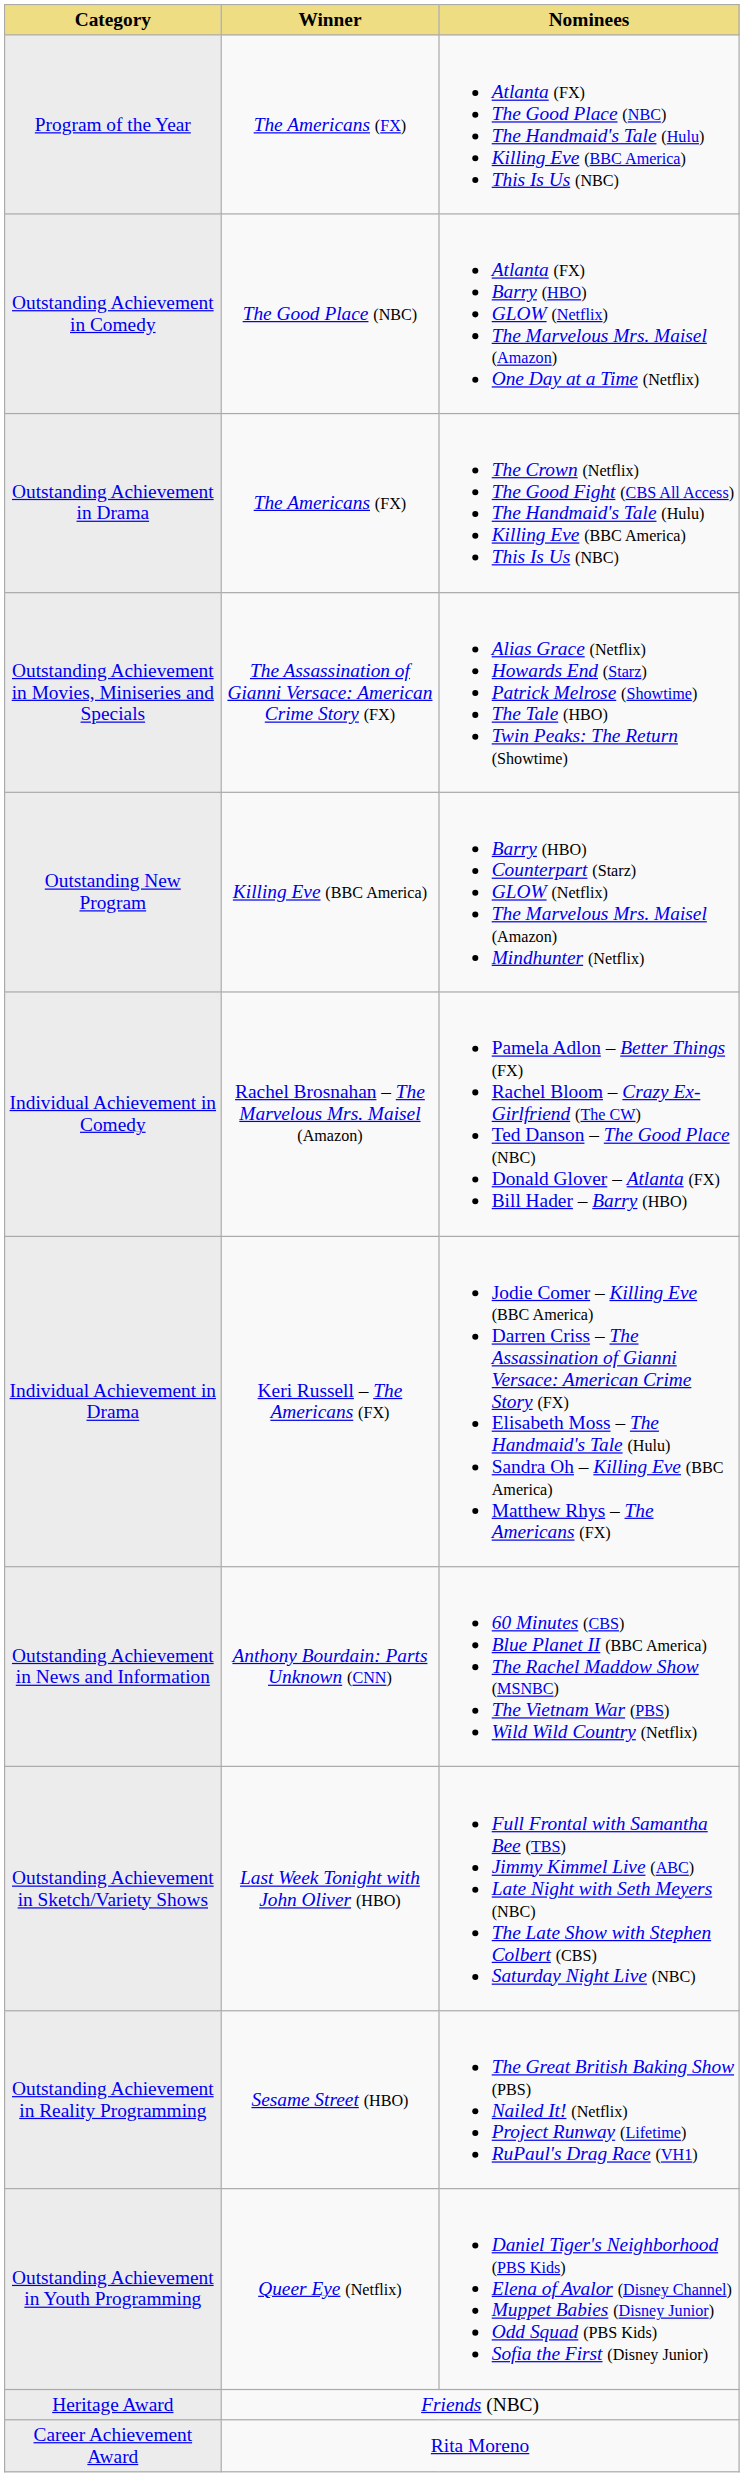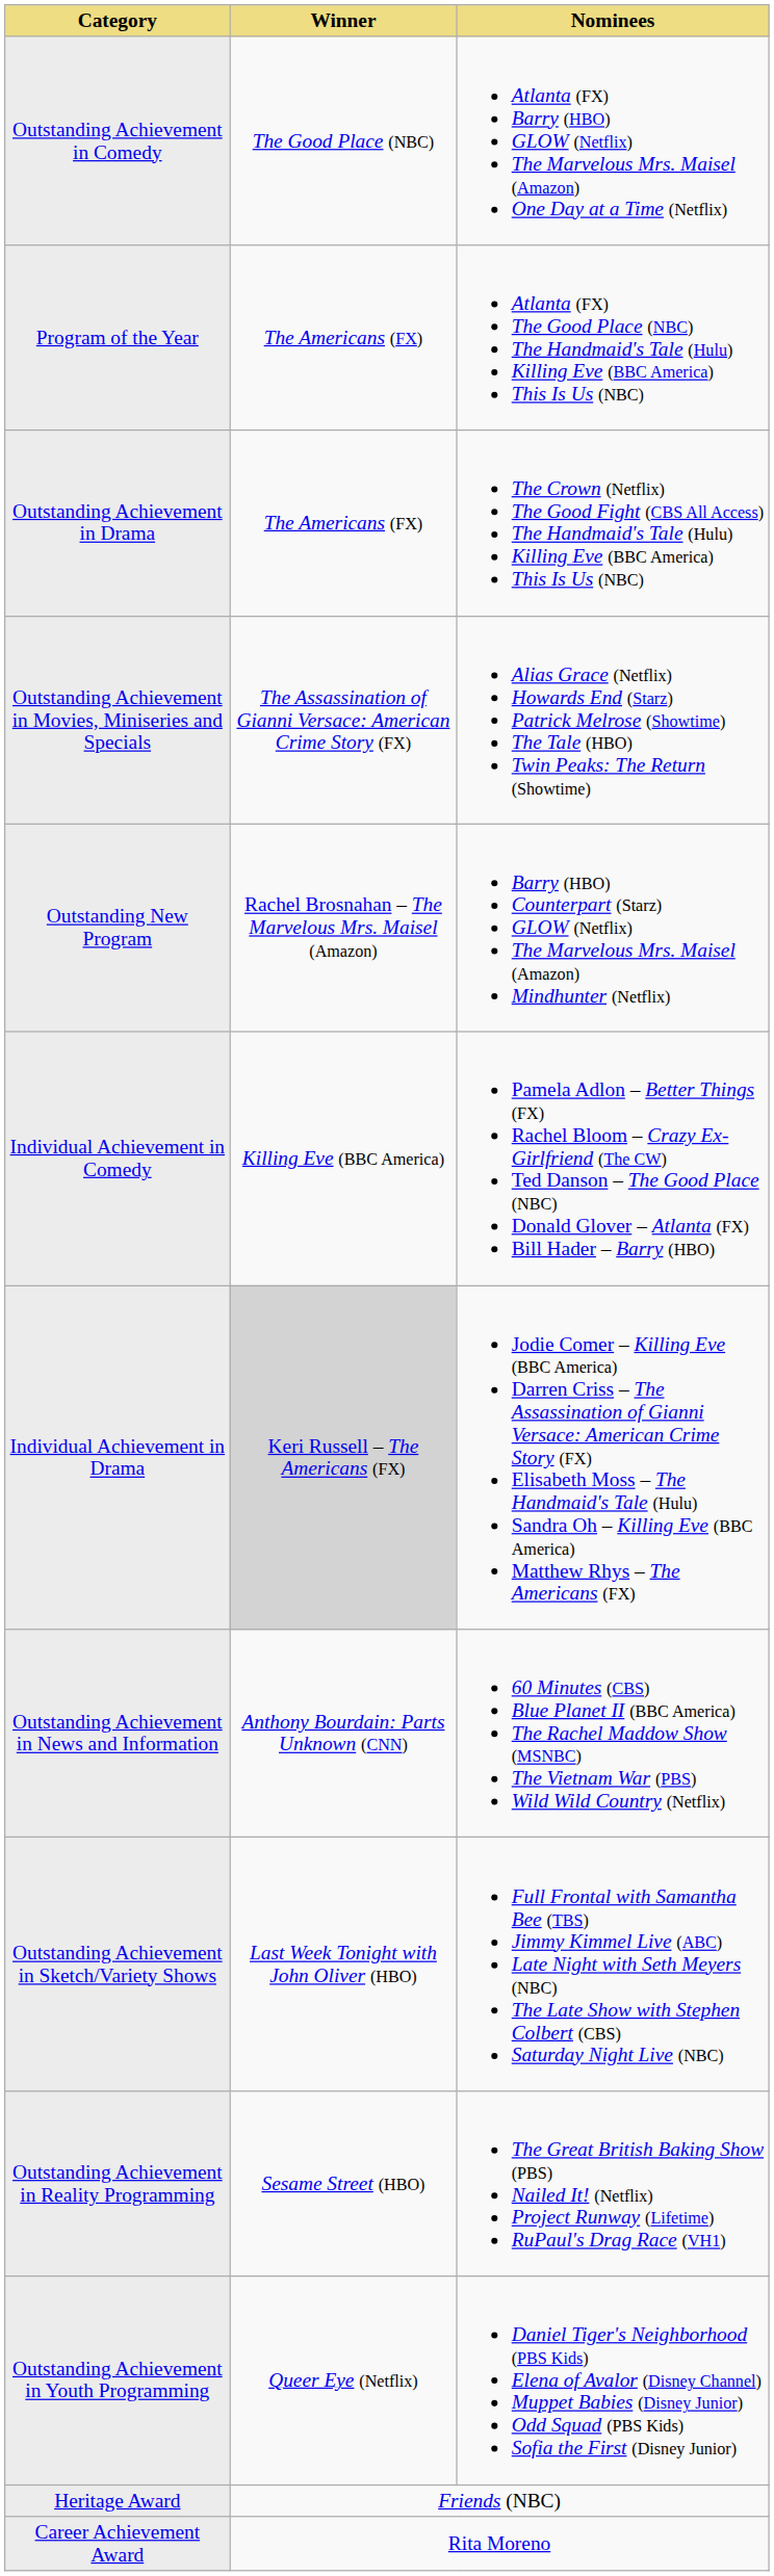rows swapped: Program of the Year <-> Outstanding Achievement in Comedy
Outstanding New Program | Winner: Killing Eve (BBC America) -> Rachel Brosnahan – The Marvelous Mrs. Maisel (Amazon)
Individual Achievement in Comedy | Winner: Rachel Brosnahan – The Marvelous Mrs. Maisel (Amazon) -> Killing Eve (BBC America)
Individual Achievement in Drama | Winner: no background -> lightgrey background
